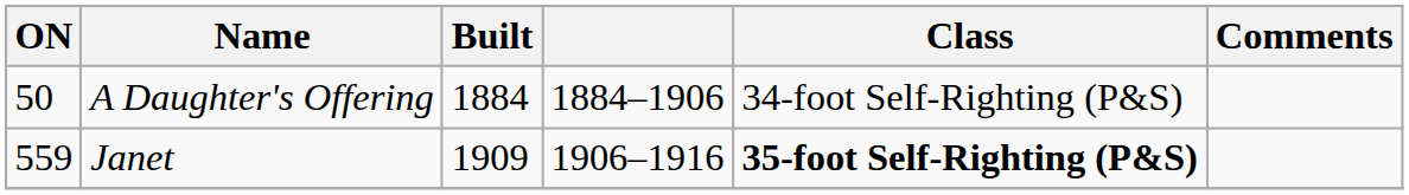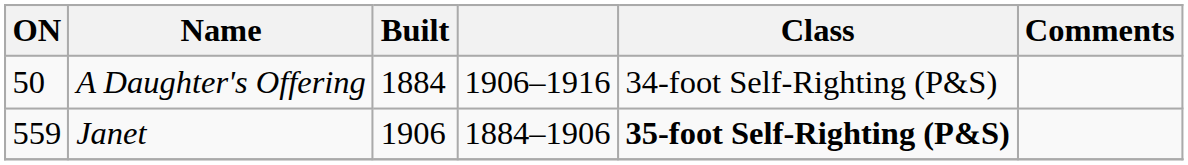A Daughter's Offering | column 4: 1884–1906 -> 1906–1916
Janet | Built: 1909 -> 1906
Janet | column 4: 1906–1916 -> 1884–1906
